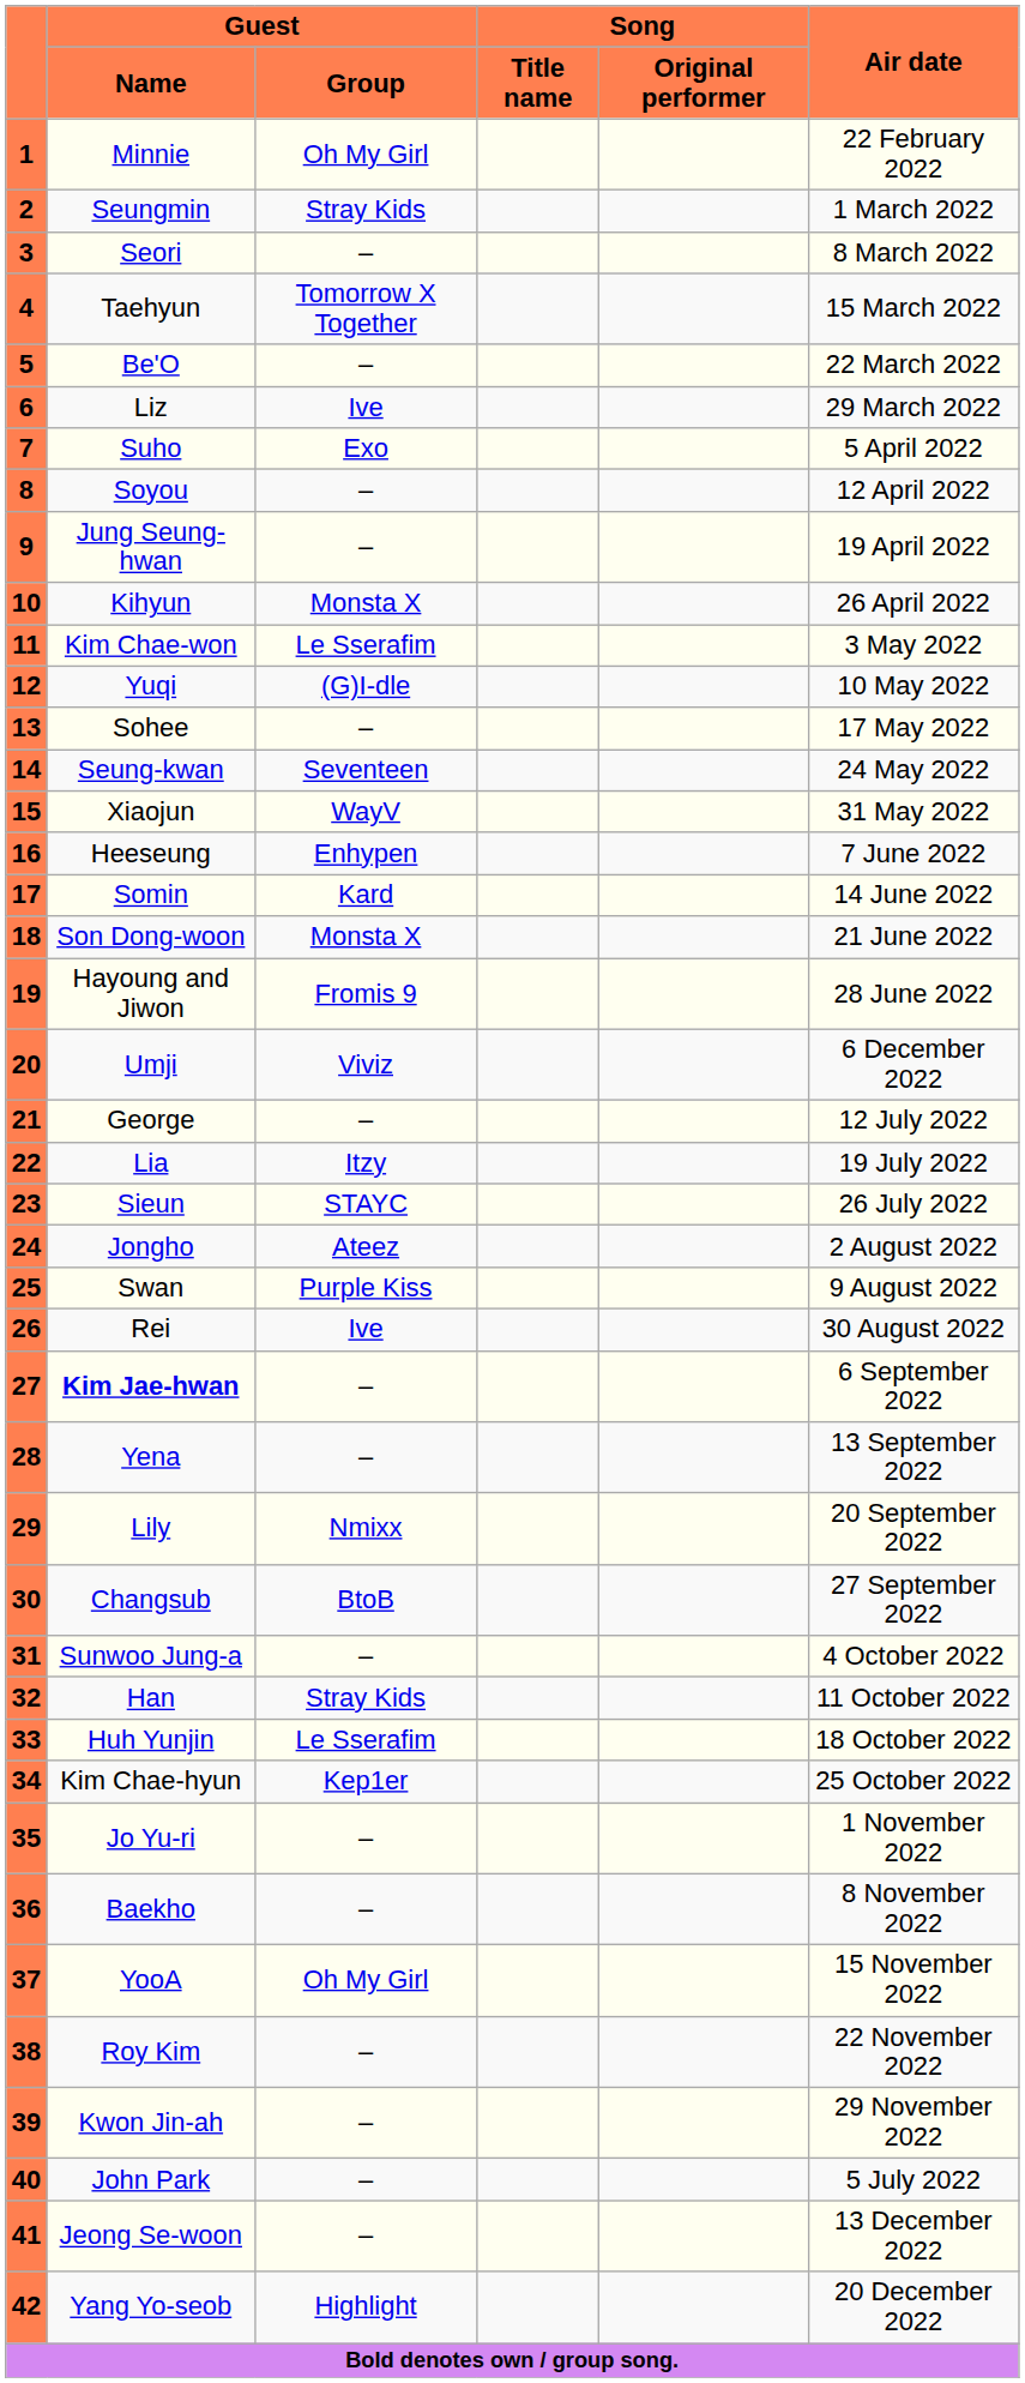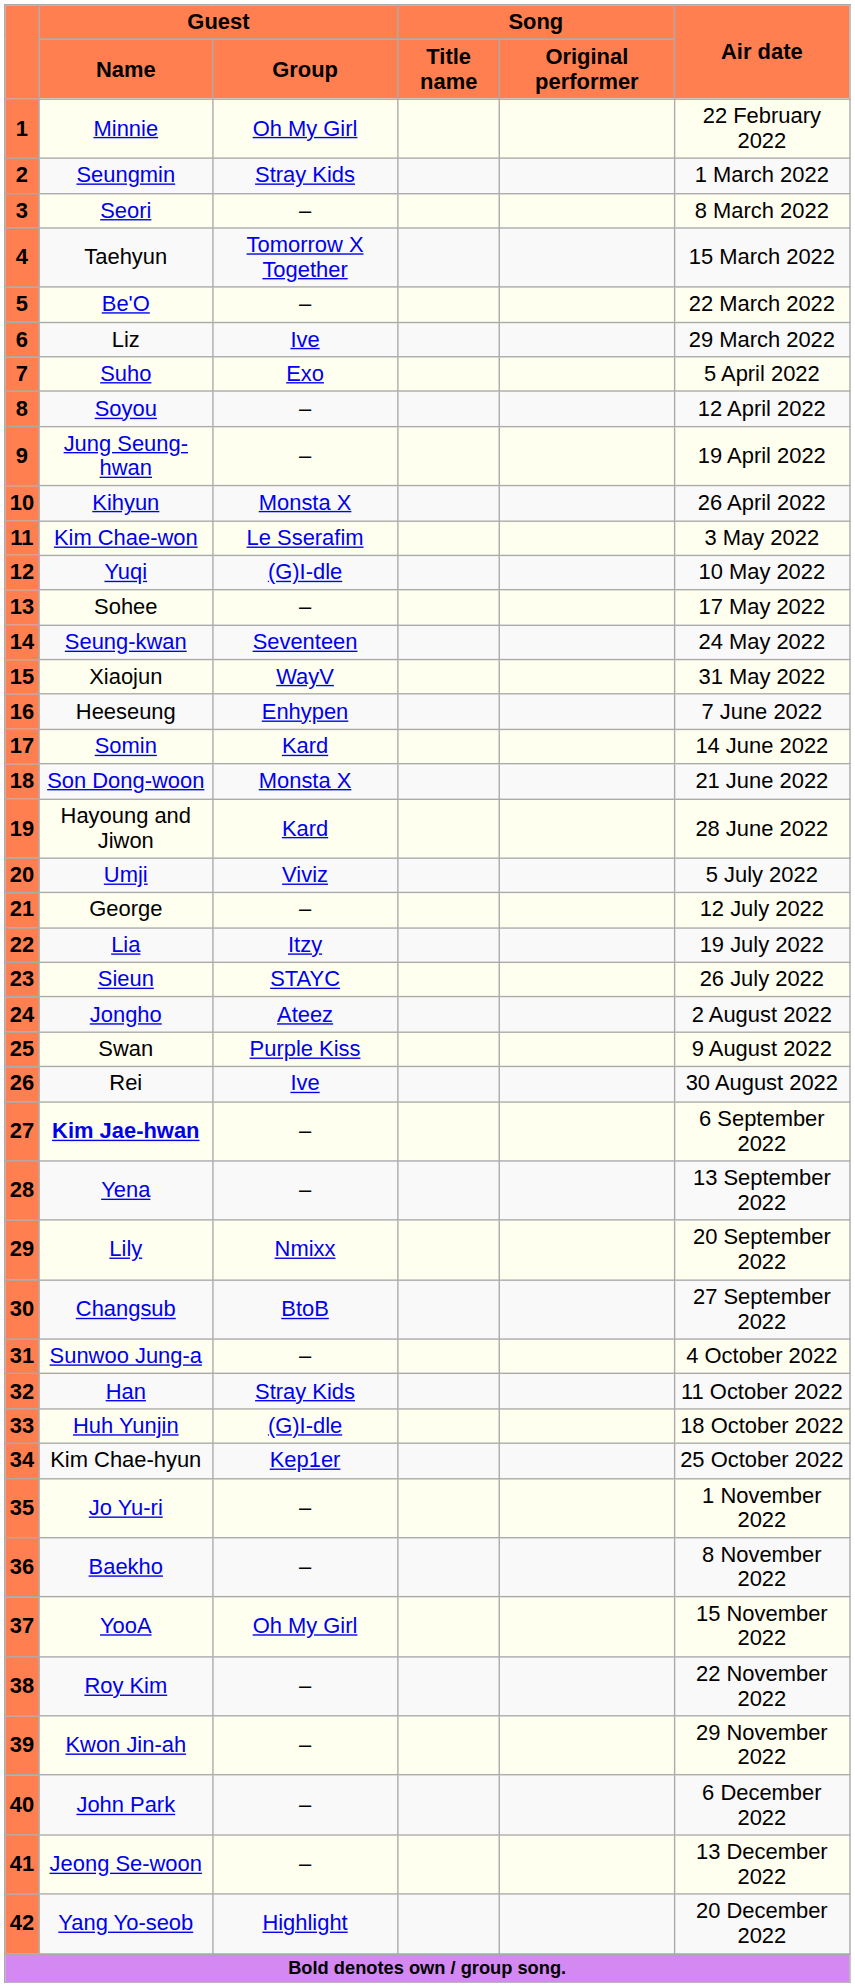19 | Guest / Group: Fromis 9 -> Kard
20 | Air date: 6 December 2022 -> 5 July 2022
33 | Guest / Group: Le Sserafim -> (G)I-dle
40 | Air date: 5 July 2022 -> 6 December 2022
